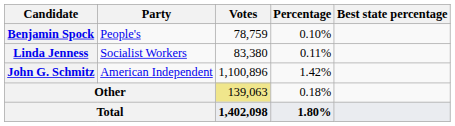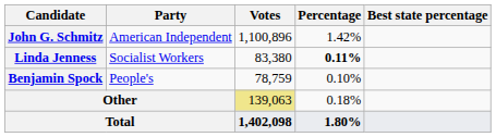rows swapped: John G. Schmitz <-> Benjamin Spock
Linda Jenness | Percentage: normal -> bold
